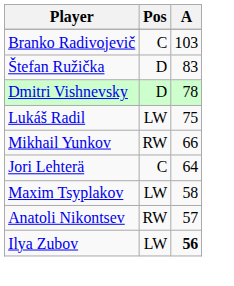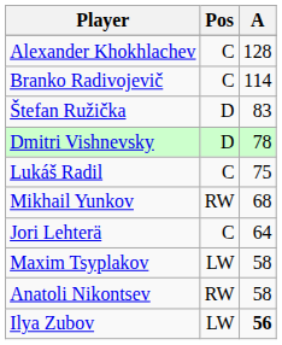+ row: Alexander Khokhlachev | C | 128
Branko Radivojevič | A: 103 -> 114
Lukáš Radil | Pos: LW -> C
Mikhail Yunkov | A: 66 -> 68
Anatoli Nikontsev | A: 57 -> 58
